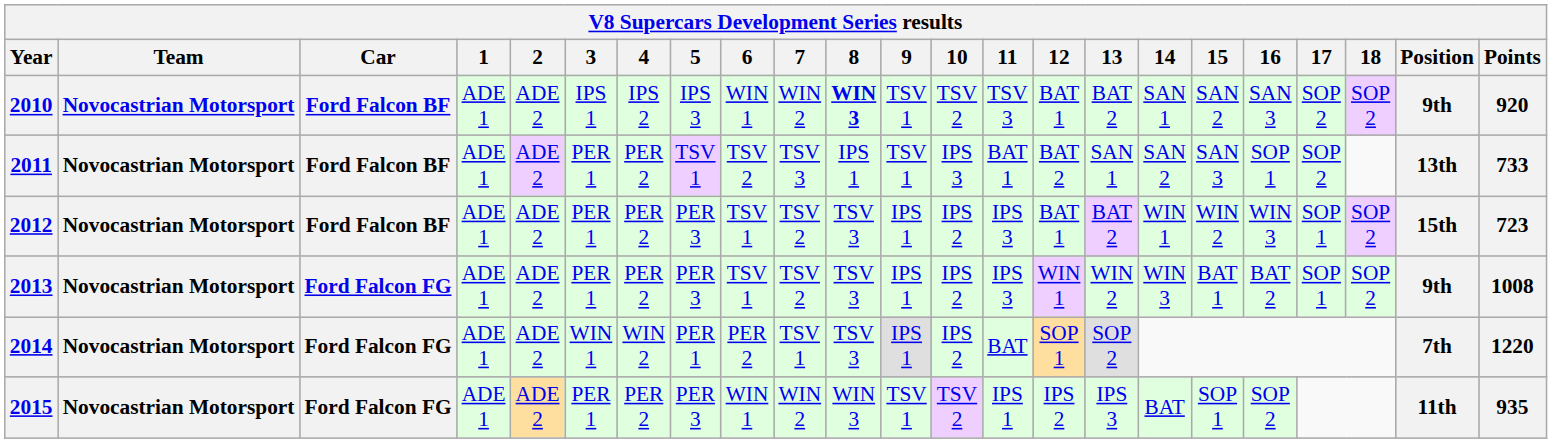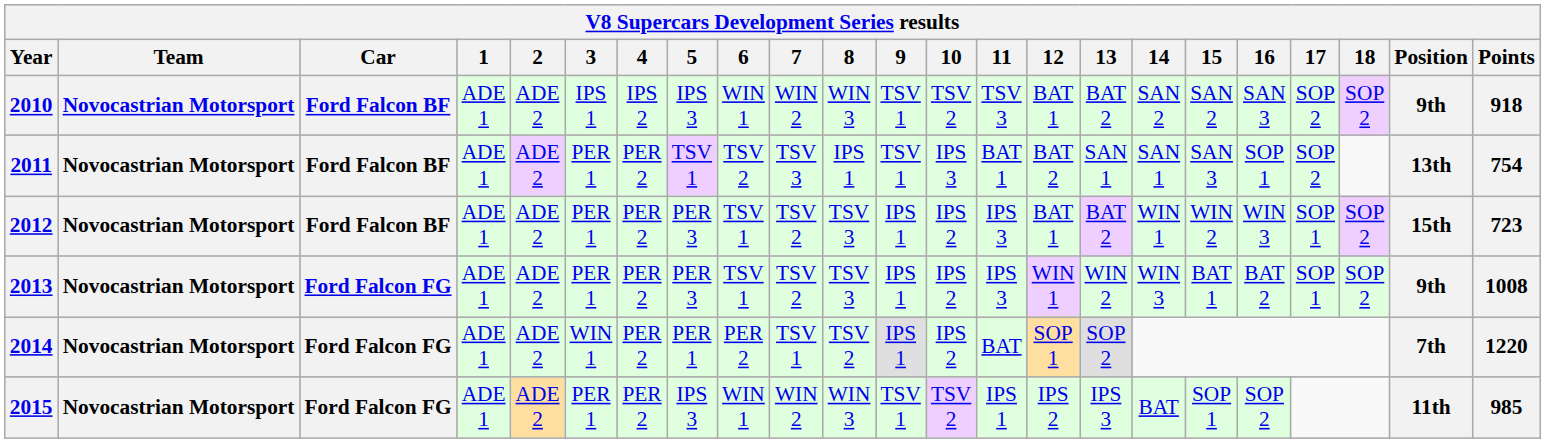2010 | 8: bold -> normal
2010 | 14: SAN 1 -> SAN 2
2010 | Points: 920 -> 918
2011 | 14: SAN 2 -> SAN 1
2011 | Points: 733 -> 754
2014 | 4: WIN 2 -> PER 2
2014 | 8: TSV 3 -> TSV 2
2015 | 5: PER 3 -> IPS 3
2015 | Points: 935 -> 985
